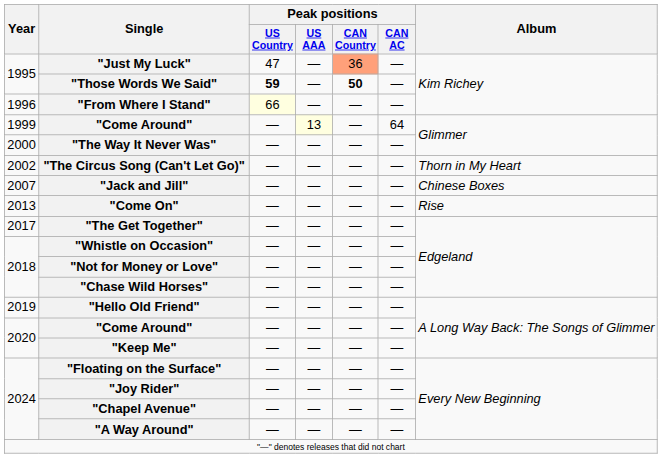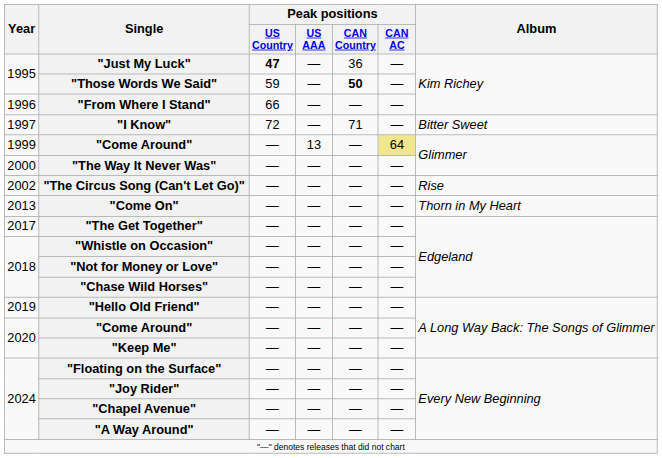"Just My Luck" | Peak positions / US Country: normal -> bold
"Just My Luck" | Peak positions / CAN Country: lightsalmon background -> no background
"Those Words We Said" | Peak positions / US Country: bold -> normal
"From Where I Stand" | Peak positions / US Country: lightyellow background -> no background
+ row: 1997 | "I Know" | 72 | — | 71 | — | Bitter Sweet
1999 / "Come Around" | Peak positions / US AAA: lightyellow background -> no background
1999 / "Come Around" | Peak positions / CAN AC: no background -> khaki background
"The Circus Song (Can't Let Go)" | Album: Thorn in My Heart -> Rise
- row: 2007 | "Jack and Jill" | — | — | — | — | Chinese Boxes
"Come On" | Album: Rise -> Thorn in My Heart
